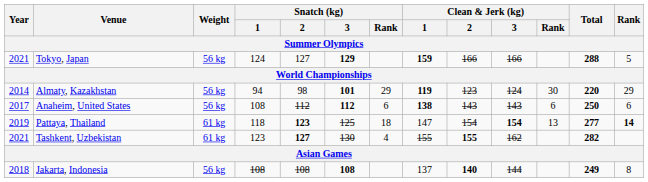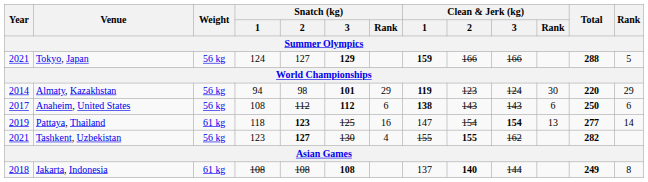Pattaya, Thailand | Snatch (kg) / Rank: 18 -> 16
Pattaya, Thailand | Rank: bold -> normal
Tashkent, Uzbekistan | Weight: 61 kg -> 56 kg
Jakarta, Indonesia | Weight: 56 kg -> 61 kg
